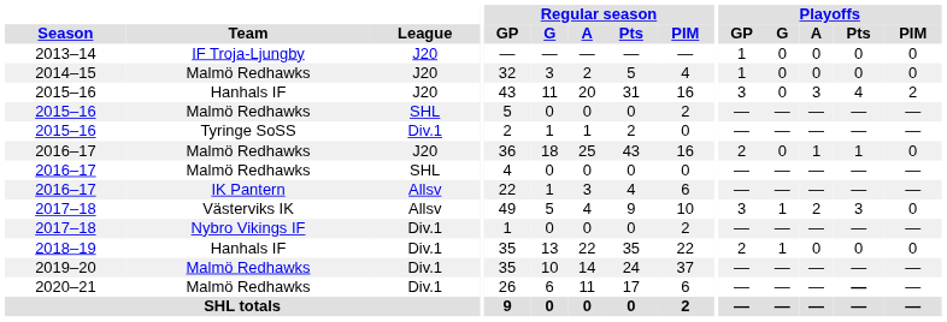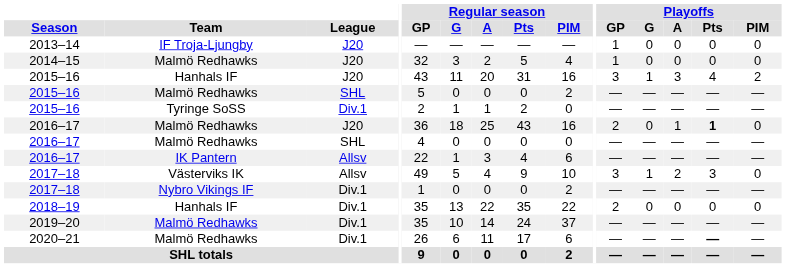2015–16 / J20 | Playoffs / G: 0 -> 1
2016–17 / J20 | Playoffs / Pts: normal -> bold
2018–19 | Playoffs / G: 1 -> 0
